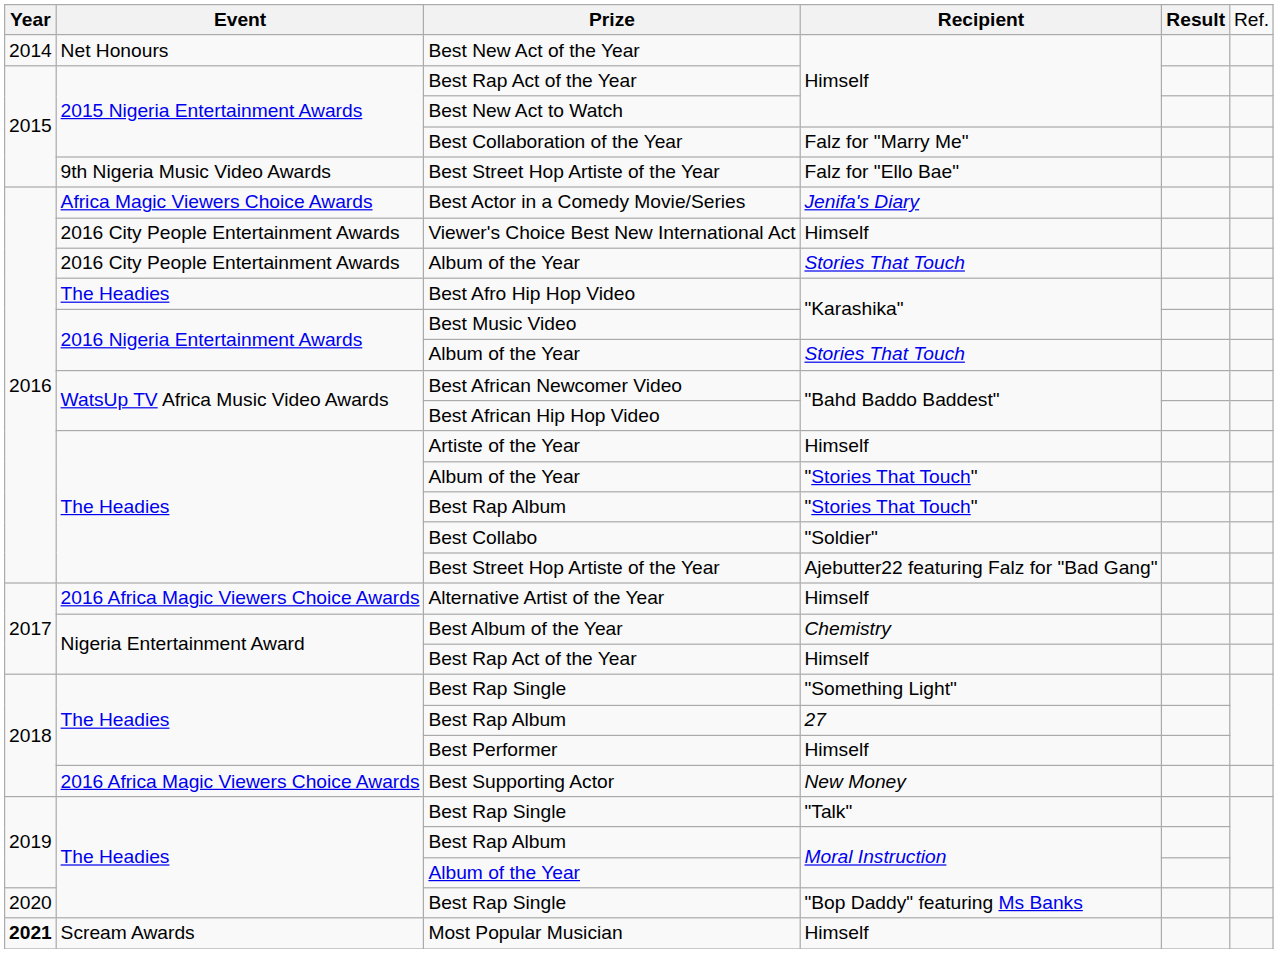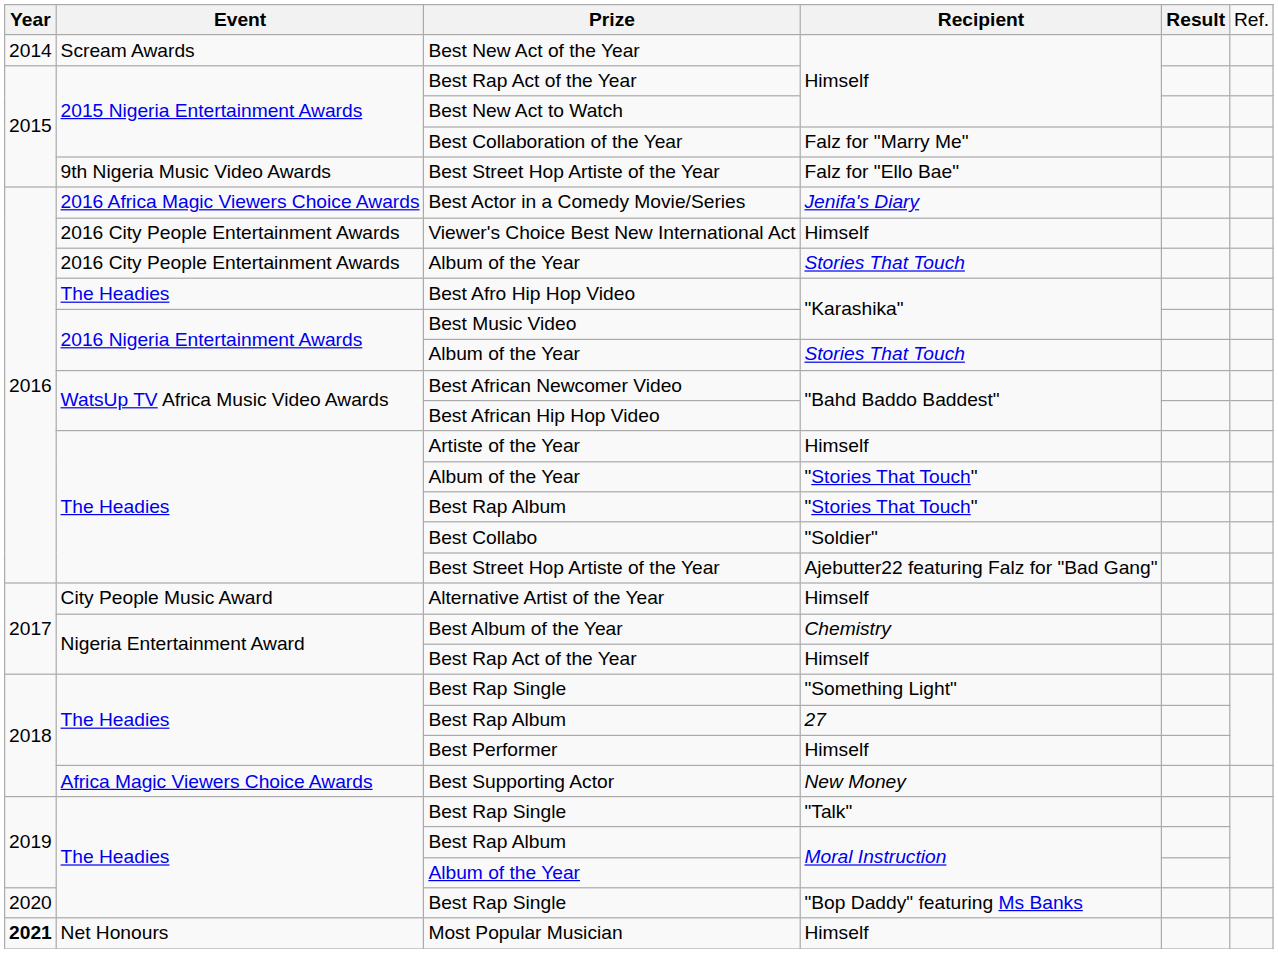Best New Act of the Year | column 2: Net Honours -> Scream Awards
Best Actor in a Comedy Movie/Series | column 2: Africa Magic Viewers Choice Awards -> 2016 Africa Magic Viewers Choice Awards
Alternative Artist of the Year | column 2: 2016 Africa Magic Viewers Choice Awards -> City People Music Award
Best Supporting Actor | column 2: 2016 Africa Magic Viewers Choice Awards -> Africa Magic Viewers Choice Awards
Most Popular Musician | column 2: Scream Awards -> Net Honours
